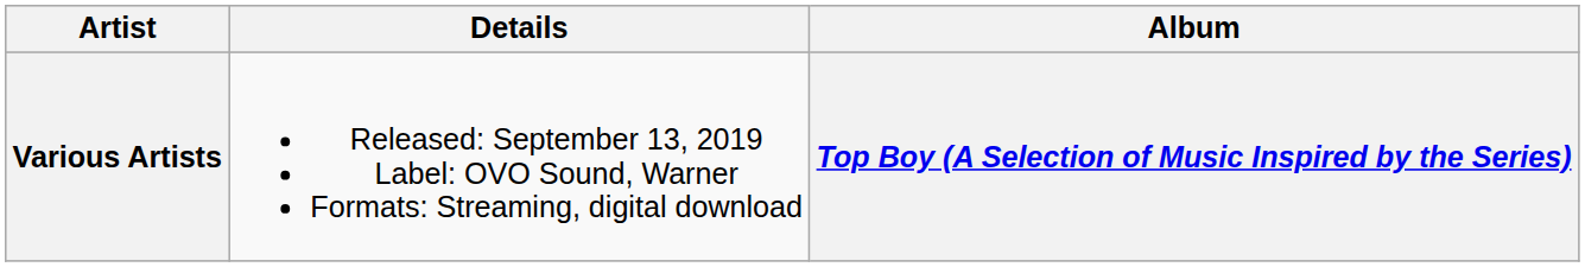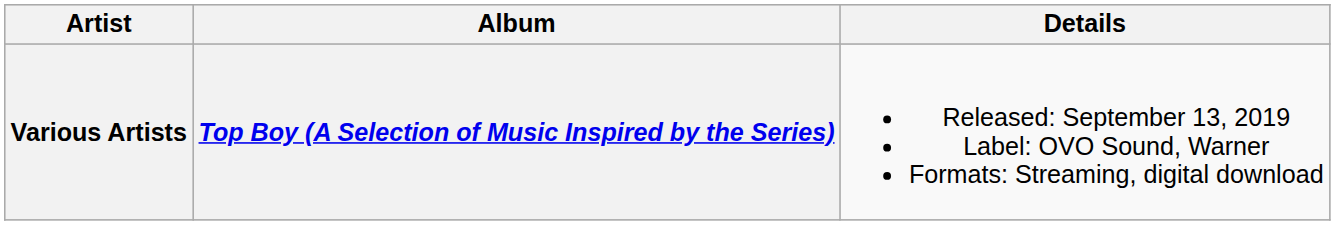columns swapped: Album <-> Details
